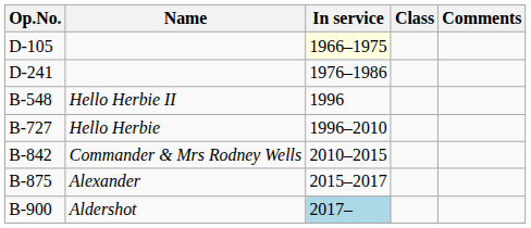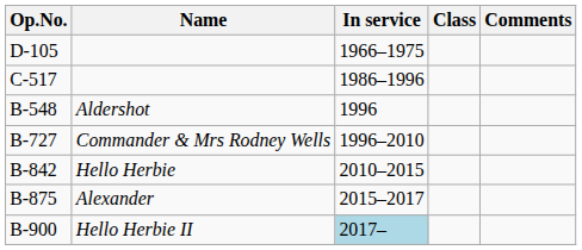D-105 | In service: lightyellow background -> no background
- row: D-241 | 1976–1986
+ row: C-517 | 1986–1996
B-548 | Name: Hello Herbie II -> Aldershot
B-727 | Name: Hello Herbie -> Commander & Mrs Rodney Wells
B-842 | Name: Commander & Mrs Rodney Wells -> Hello Herbie
B-900 | Name: Aldershot -> Hello Herbie II
